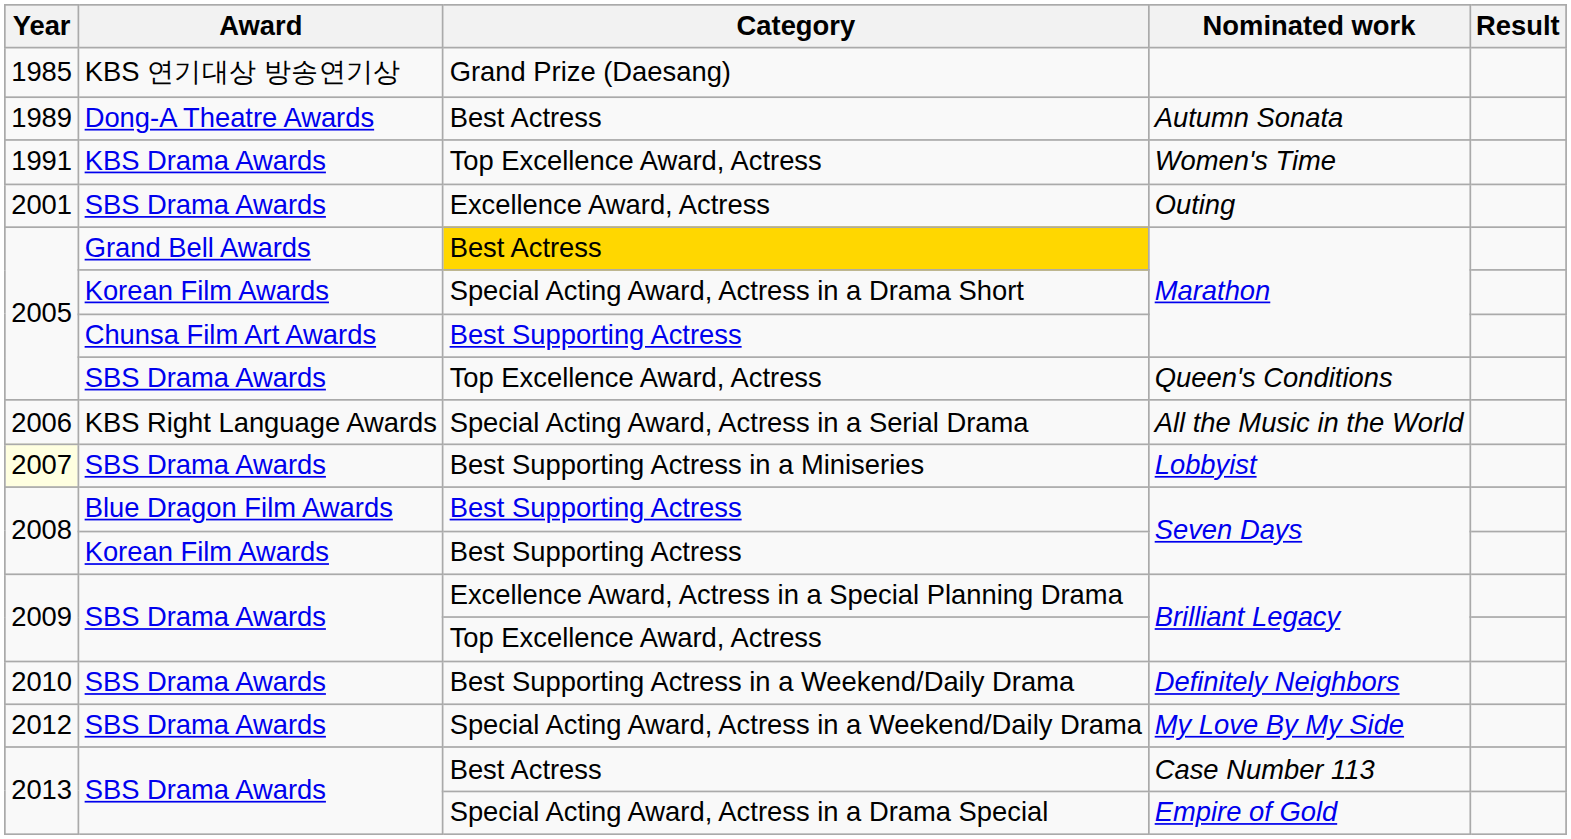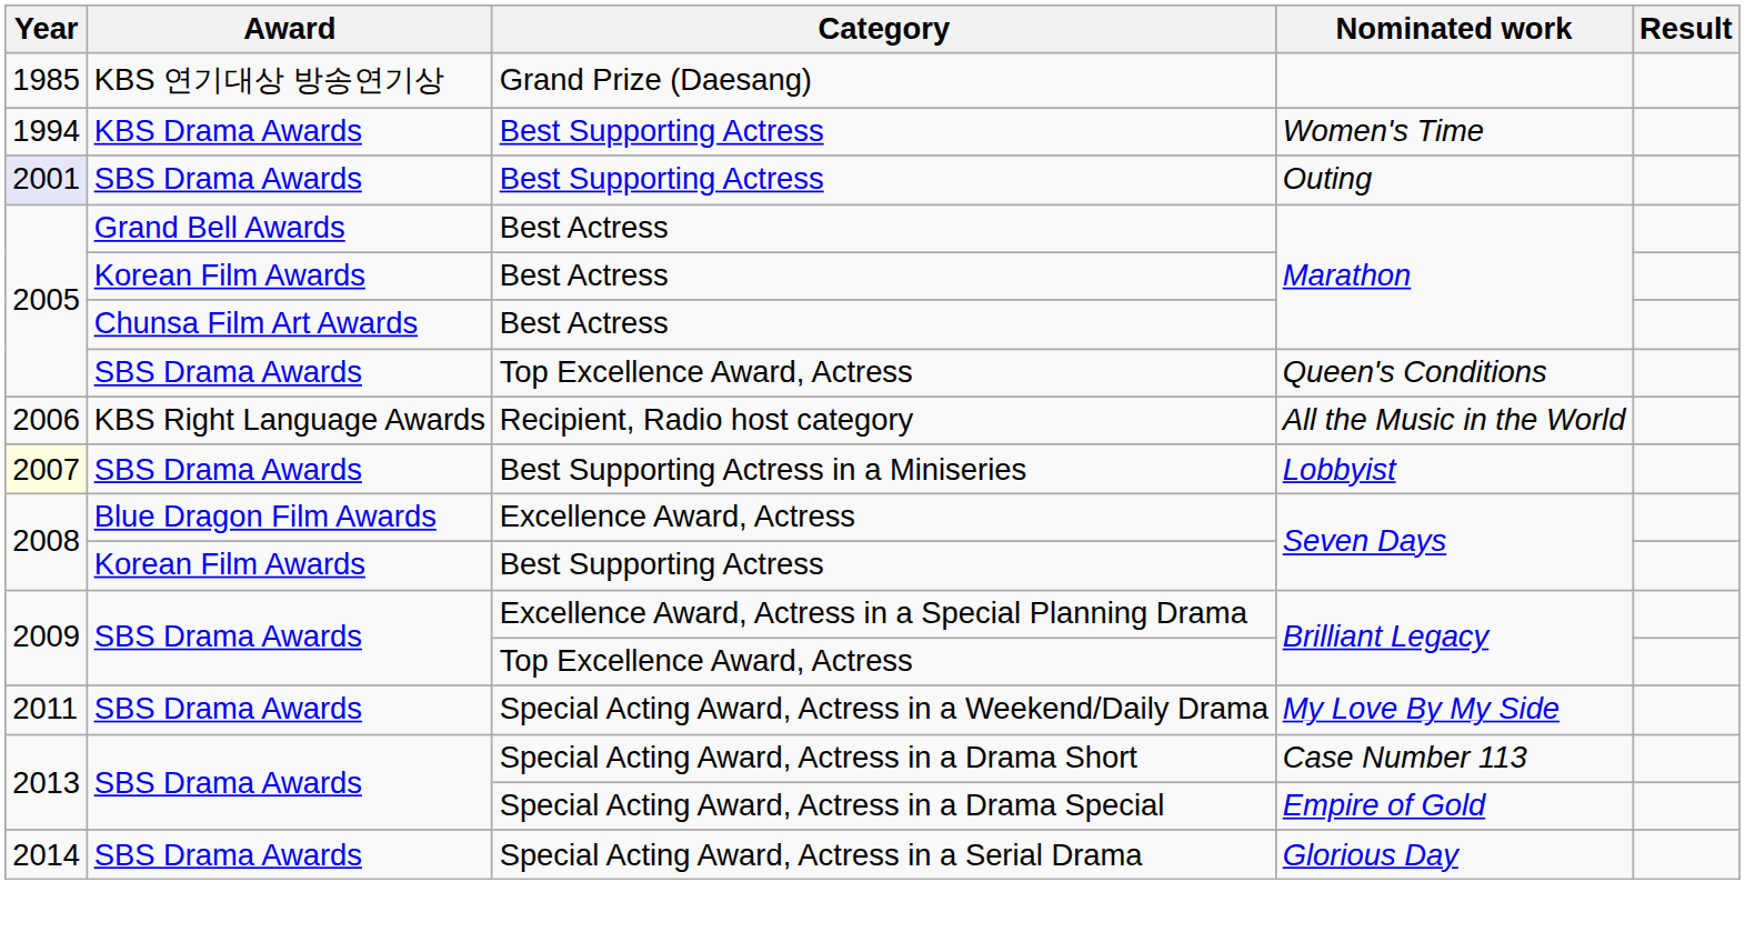- row: 1989 | Dong-A Theatre Awards | Best Actress | Autumn Sonata
Women's Time | Year: 1991 -> 1994
Women's Time | Category: Top Excellence Award, Actress -> Best Supporting Actress
Outing | Year: no background -> lavender background
Outing | Category: Excellence Award, Actress -> Best Supporting Actress
Grand Bell Awards / Marathon | Category: gold background -> no background
Korean Film Awards / Marathon | Category: Special Acting Award, Actress in a Drama Short -> Best Actress
Chunsa Film Art Awards / Marathon | Category: Best Supporting Actress -> Best Actress
All the Music in the World | Category: Special Acting Award, Actress in a Serial Drama -> Recipient, Radio host category
Blue Dragon Film Awards / Seven Days | Category: Best Supporting Actress -> Excellence Award, Actress
- row: 2010 | SBS Drama Awards | Best Supporting Actress in a Weekend/Daily Drama | Definitely Neighbors
My Love By My Side | Year: 2012 -> 2011
Case Number 113 | Category: Best Actress -> Special Acting Award, Actress in a Drama Short
+ row: 2014 | SBS Drama Awards | Special Acting Award, Actress in a Serial Drama | Glorious Day
